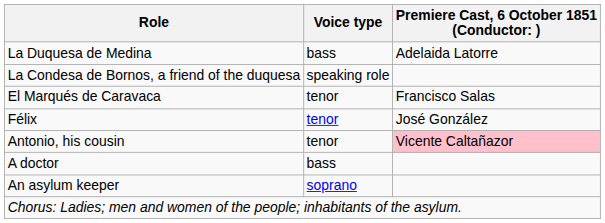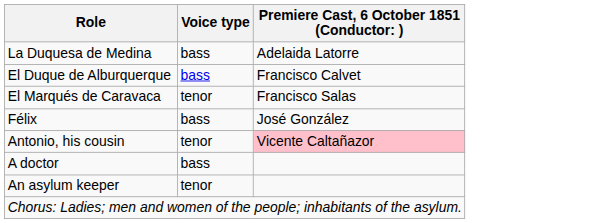- row: La Condesa de Bornos, a friend of the duquesa | speaking role
+ row: El Duque de Alburquerque | bass | Francisco Calvet
Félix | Voice type: tenor -> bass
An asylum keeper | Voice type: soprano -> tenor
